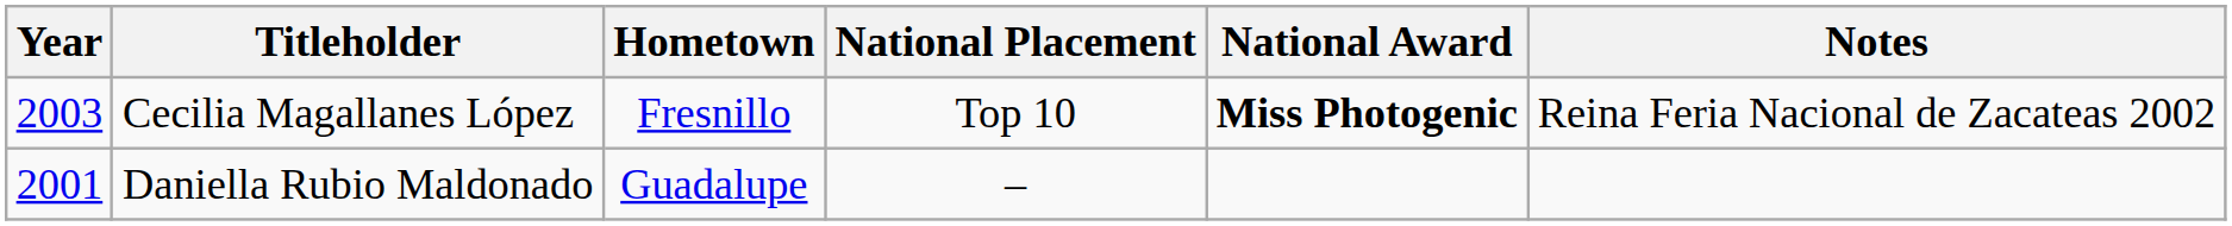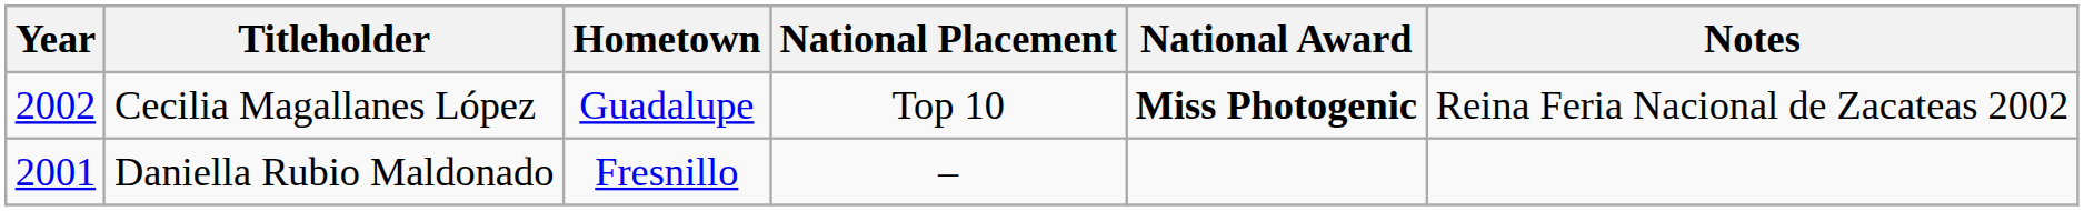Cecilia Magallanes López | Year: 2003 -> 2002
Cecilia Magallanes López | Hometown: Fresnillo -> Guadalupe
Daniella Rubio Maldonado | Hometown: Guadalupe -> Fresnillo
